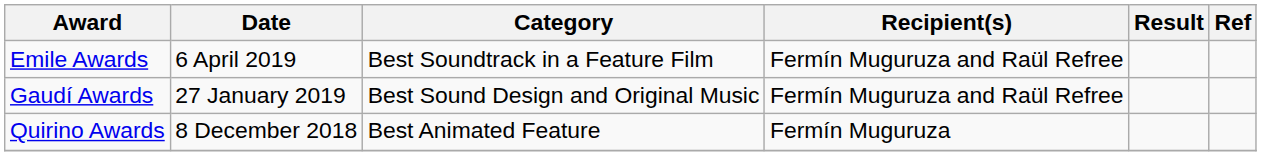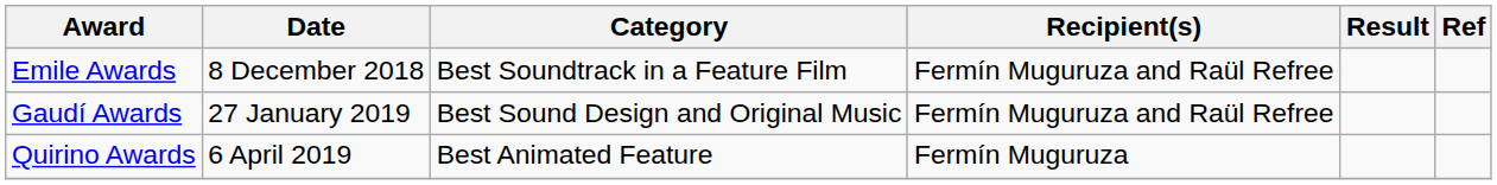Emile Awards | Date: 6 April 2019 -> 8 December 2018
Quirino Awards | Date: 8 December 2018 -> 6 April 2019
